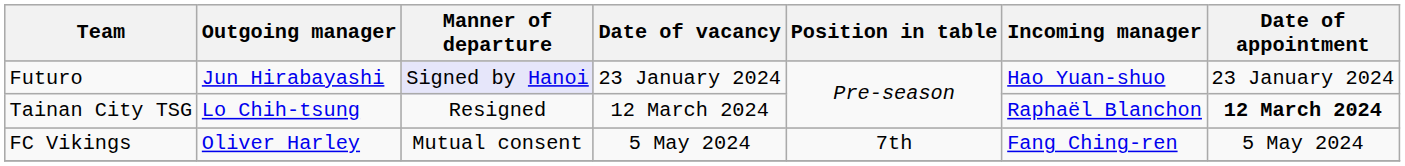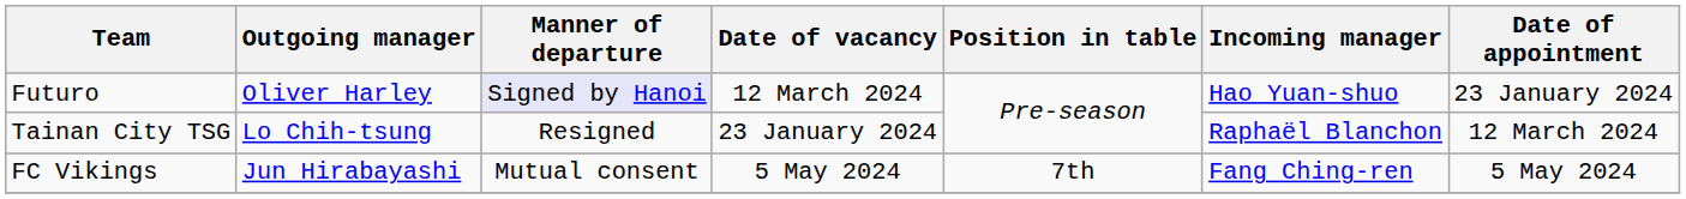Futuro | Outgoing manager: Jun Hirabayashi -> Oliver Harley
Futuro | Date of vacancy: 23 January 2024 -> 12 March 2024
Tainan City TSG | Date of vacancy: 12 March 2024 -> 23 January 2024
Tainan City TSG | Date of appointment: bold -> normal
FC Vikings | Outgoing manager: Oliver Harley -> Jun Hirabayashi
